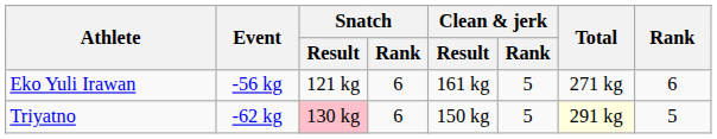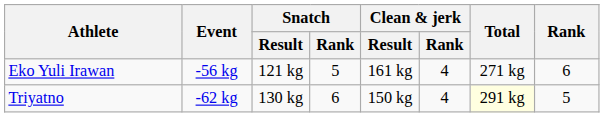Eko Yuli Irawan | Snatch / Rank: 6 -> 5
Eko Yuli Irawan | Clean & jerk / Rank: 5 -> 4
Triyatno | Snatch / Result: pink background -> no background
Triyatno | Clean & jerk / Rank: 5 -> 4
